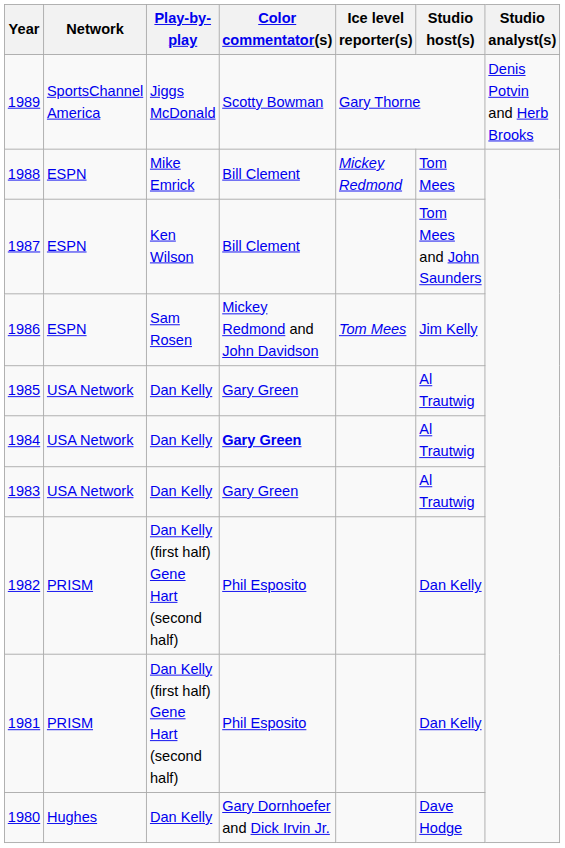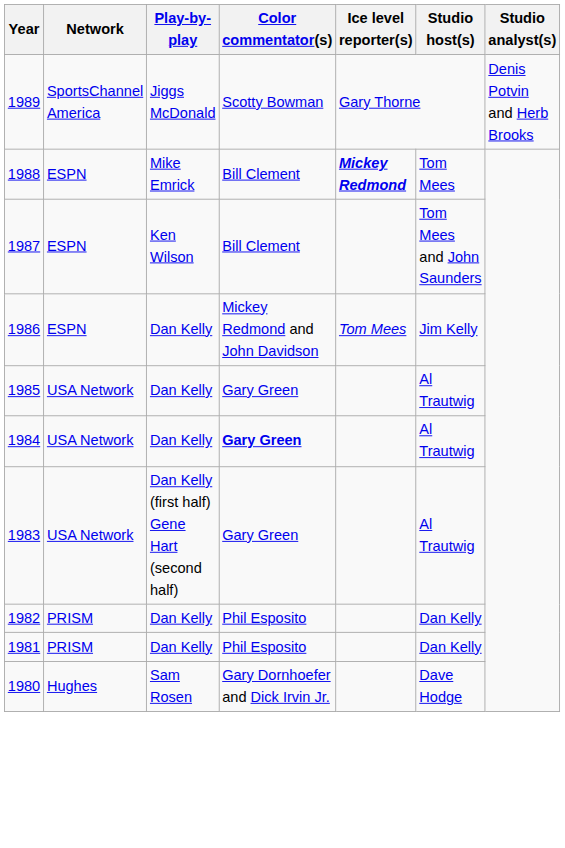1988 | Ice level reporter(s): normal -> bold
1986 | Play-by-play: Sam Rosen -> Dan Kelly
1983 | Play-by-play: Dan Kelly -> Dan Kelly (first half) Gene Hart (second half)
1982 | Play-by-play: Dan Kelly (first half) Gene Hart (second half) -> Dan Kelly
1981 | Play-by-play: Dan Kelly (first half) Gene Hart (second half) -> Dan Kelly
1980 | Play-by-play: Dan Kelly -> Sam Rosen
